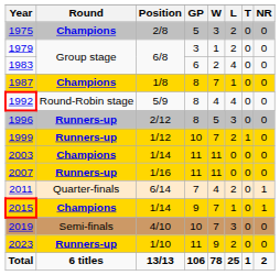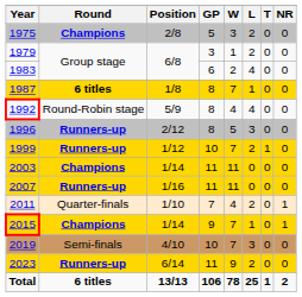1987 | Round: Champions -> 6 titles
2011 | Position: 6/14 -> 1/10
2023 | Position: 1/10 -> 6/14
